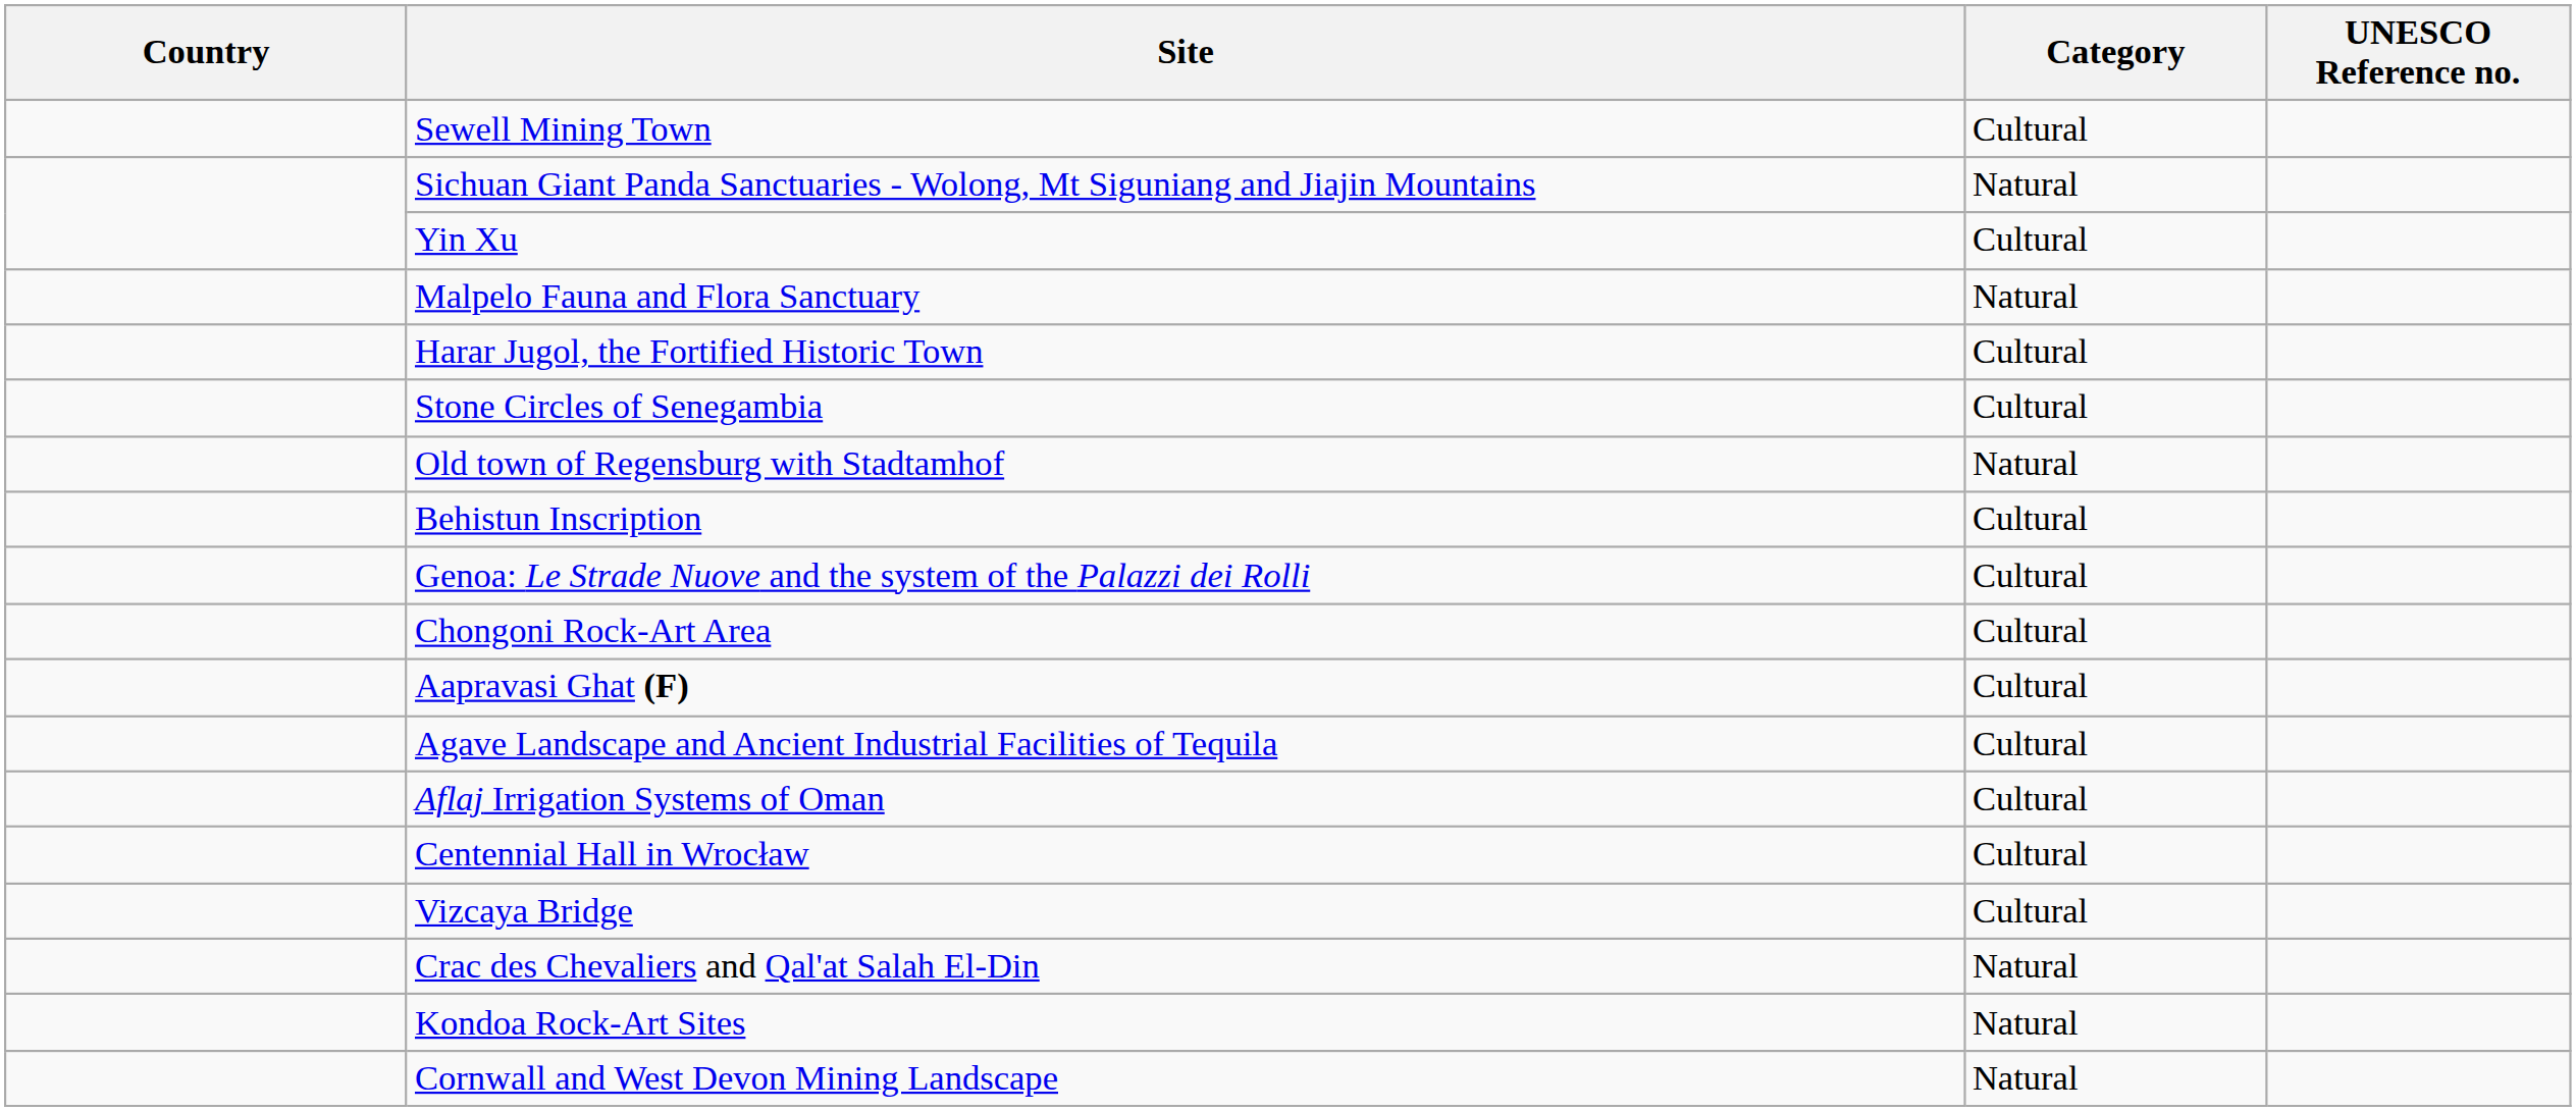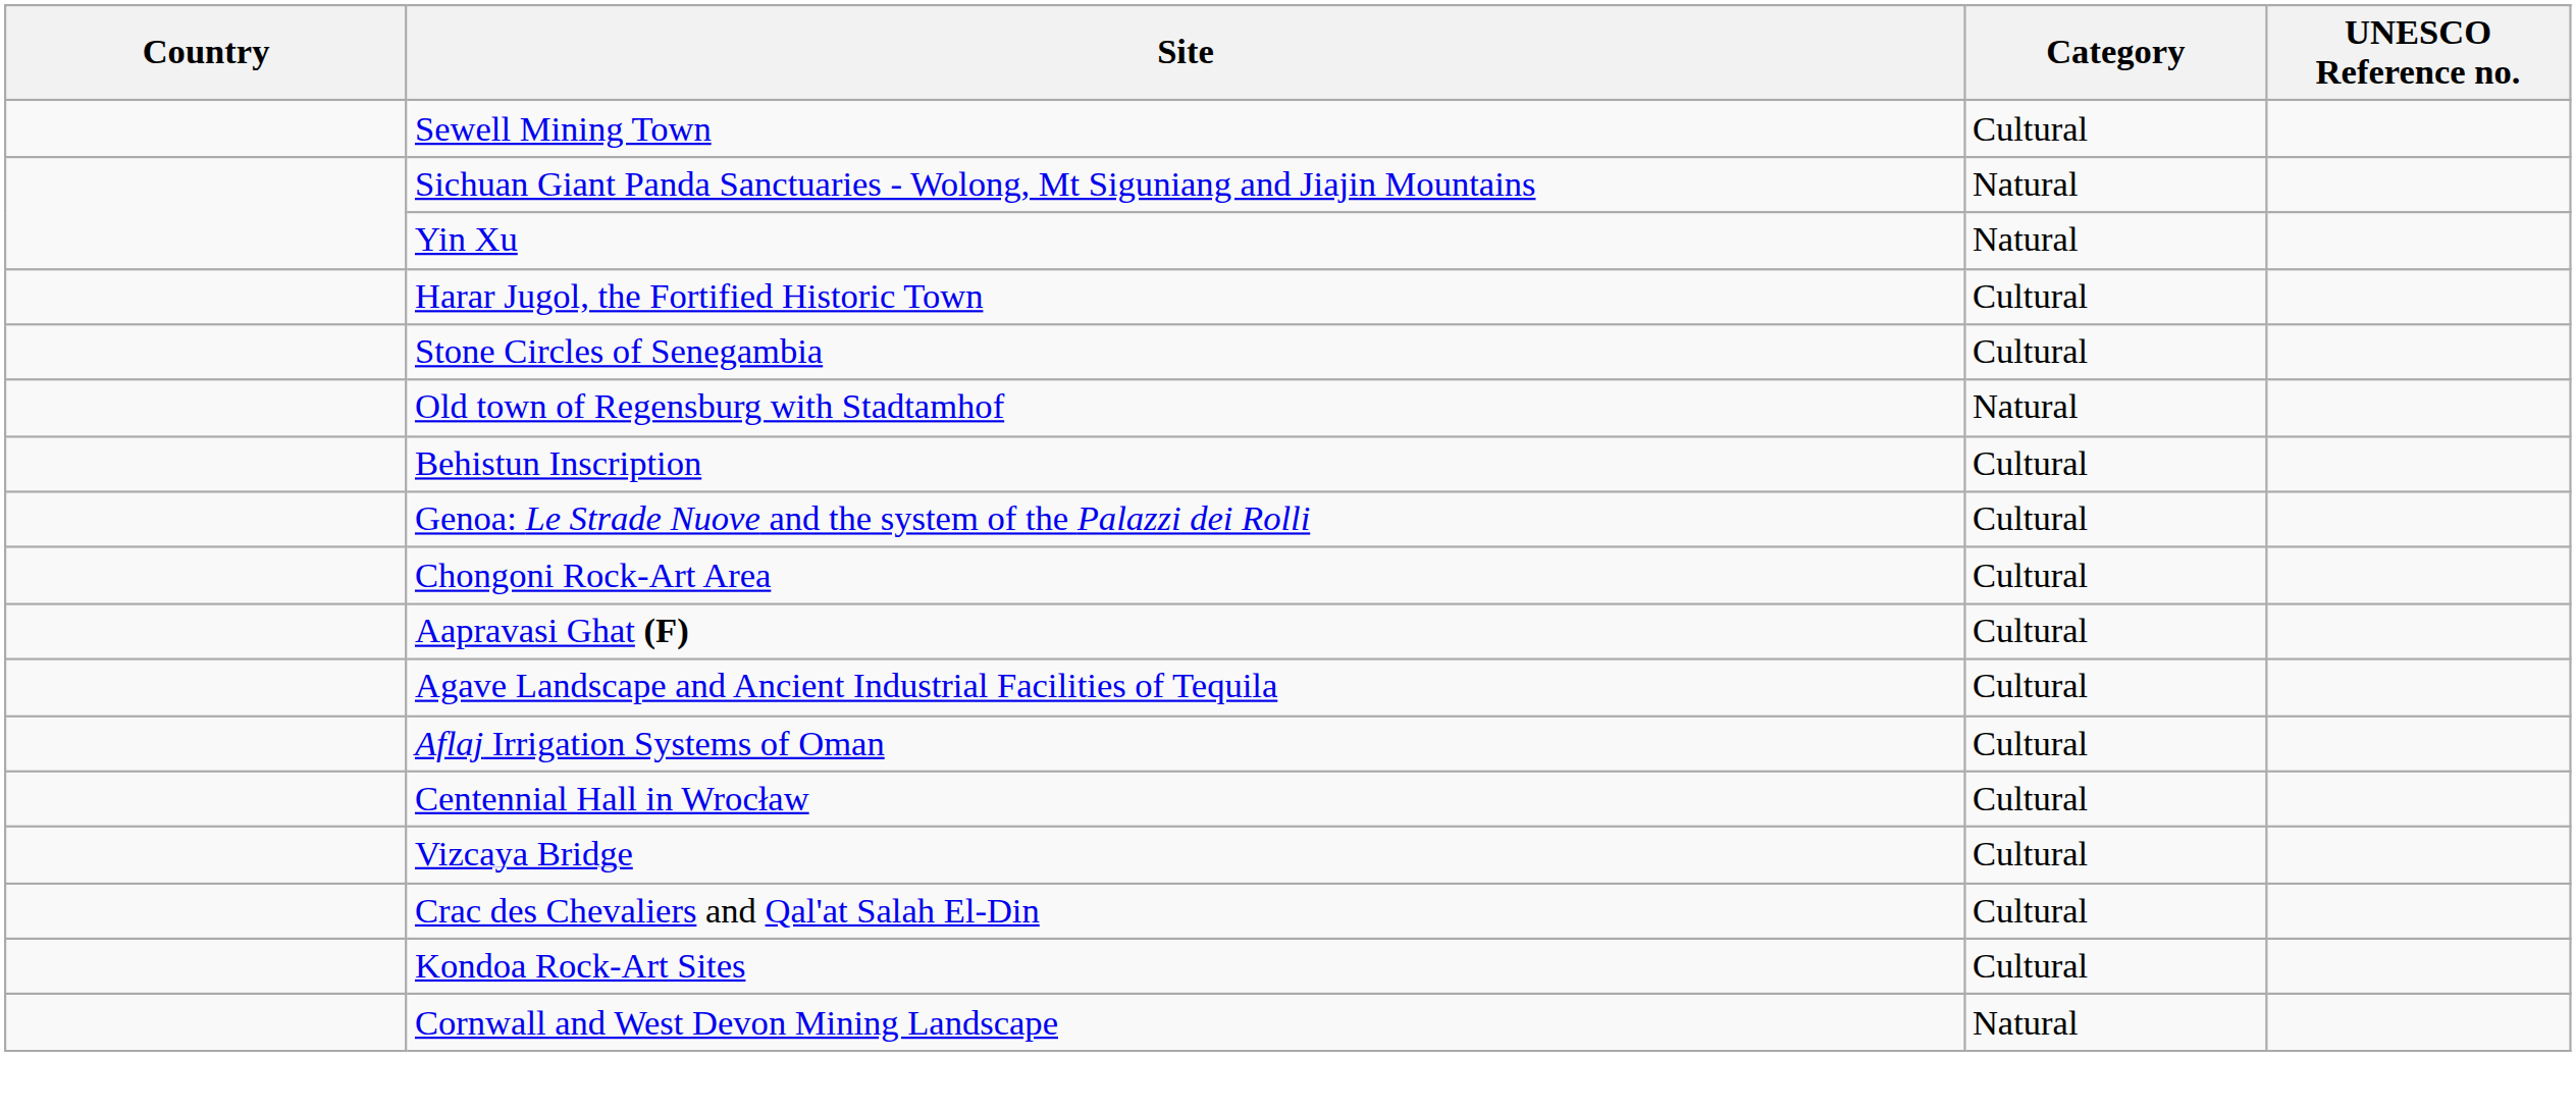Yin Xu | Category: Cultural -> Natural
- row: Malpelo Fauna and Flora Sanctuary | Natural
Crac des Chevaliers and Qal'at Salah El-Din | Category: Natural -> Cultural
Kondoa Rock-Art Sites | Category: Natural -> Cultural
